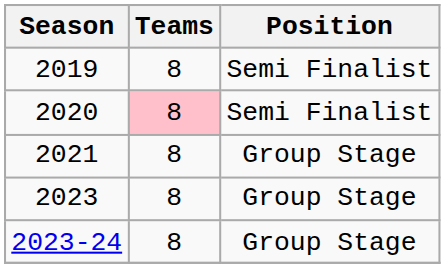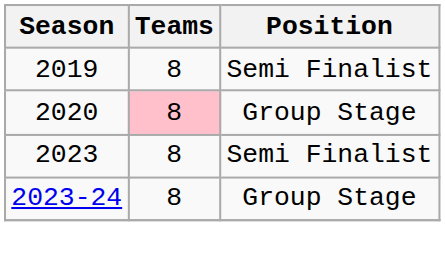2020 | Position: Semi Finalist -> Group Stage
- row: 2021 | 8 | Group Stage
2023 | Position: Group Stage -> Semi Finalist
